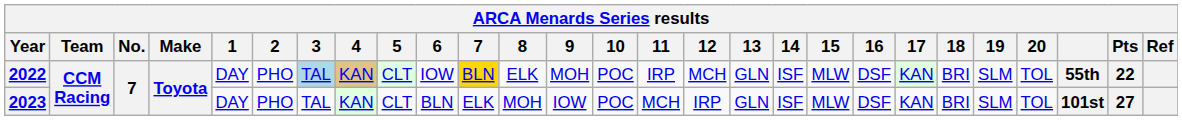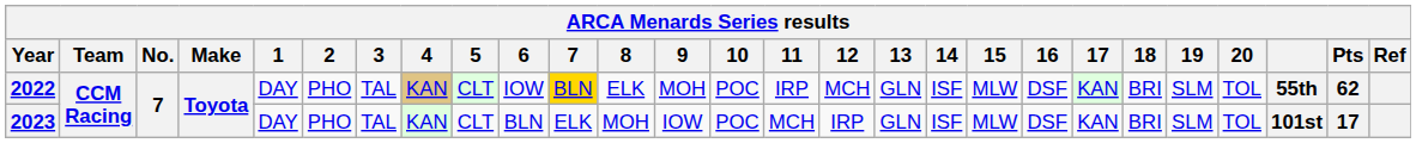2022 | 3: lightblue background -> no background
2022 | Pts: 22 -> 62
2023 | Pts: 27 -> 17
